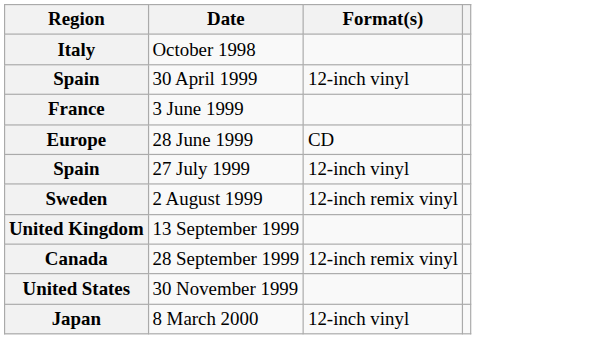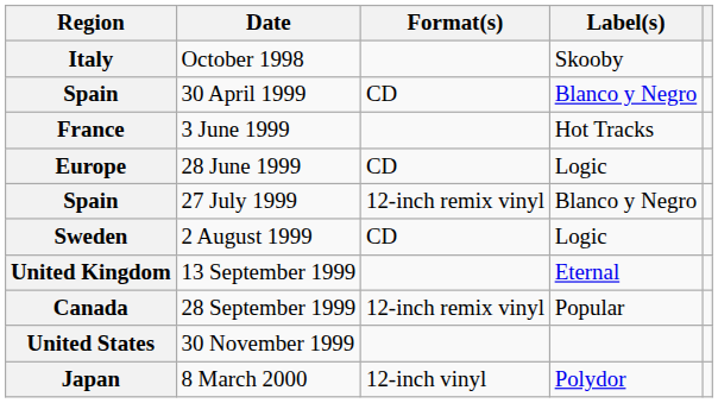+ column: Label(s) | Skooby | Blanco y Negro | Hot Tracks | Logic | Blanco y Negro | Logic | Eternal | Popular | Polydor
Spain / 30 April 1999 | Format(s): 12-inch vinyl -> CD
Spain / 27 July 1999 | Format(s): 12-inch vinyl -> 12-inch remix vinyl
Sweden | Format(s): 12-inch remix vinyl -> CD
